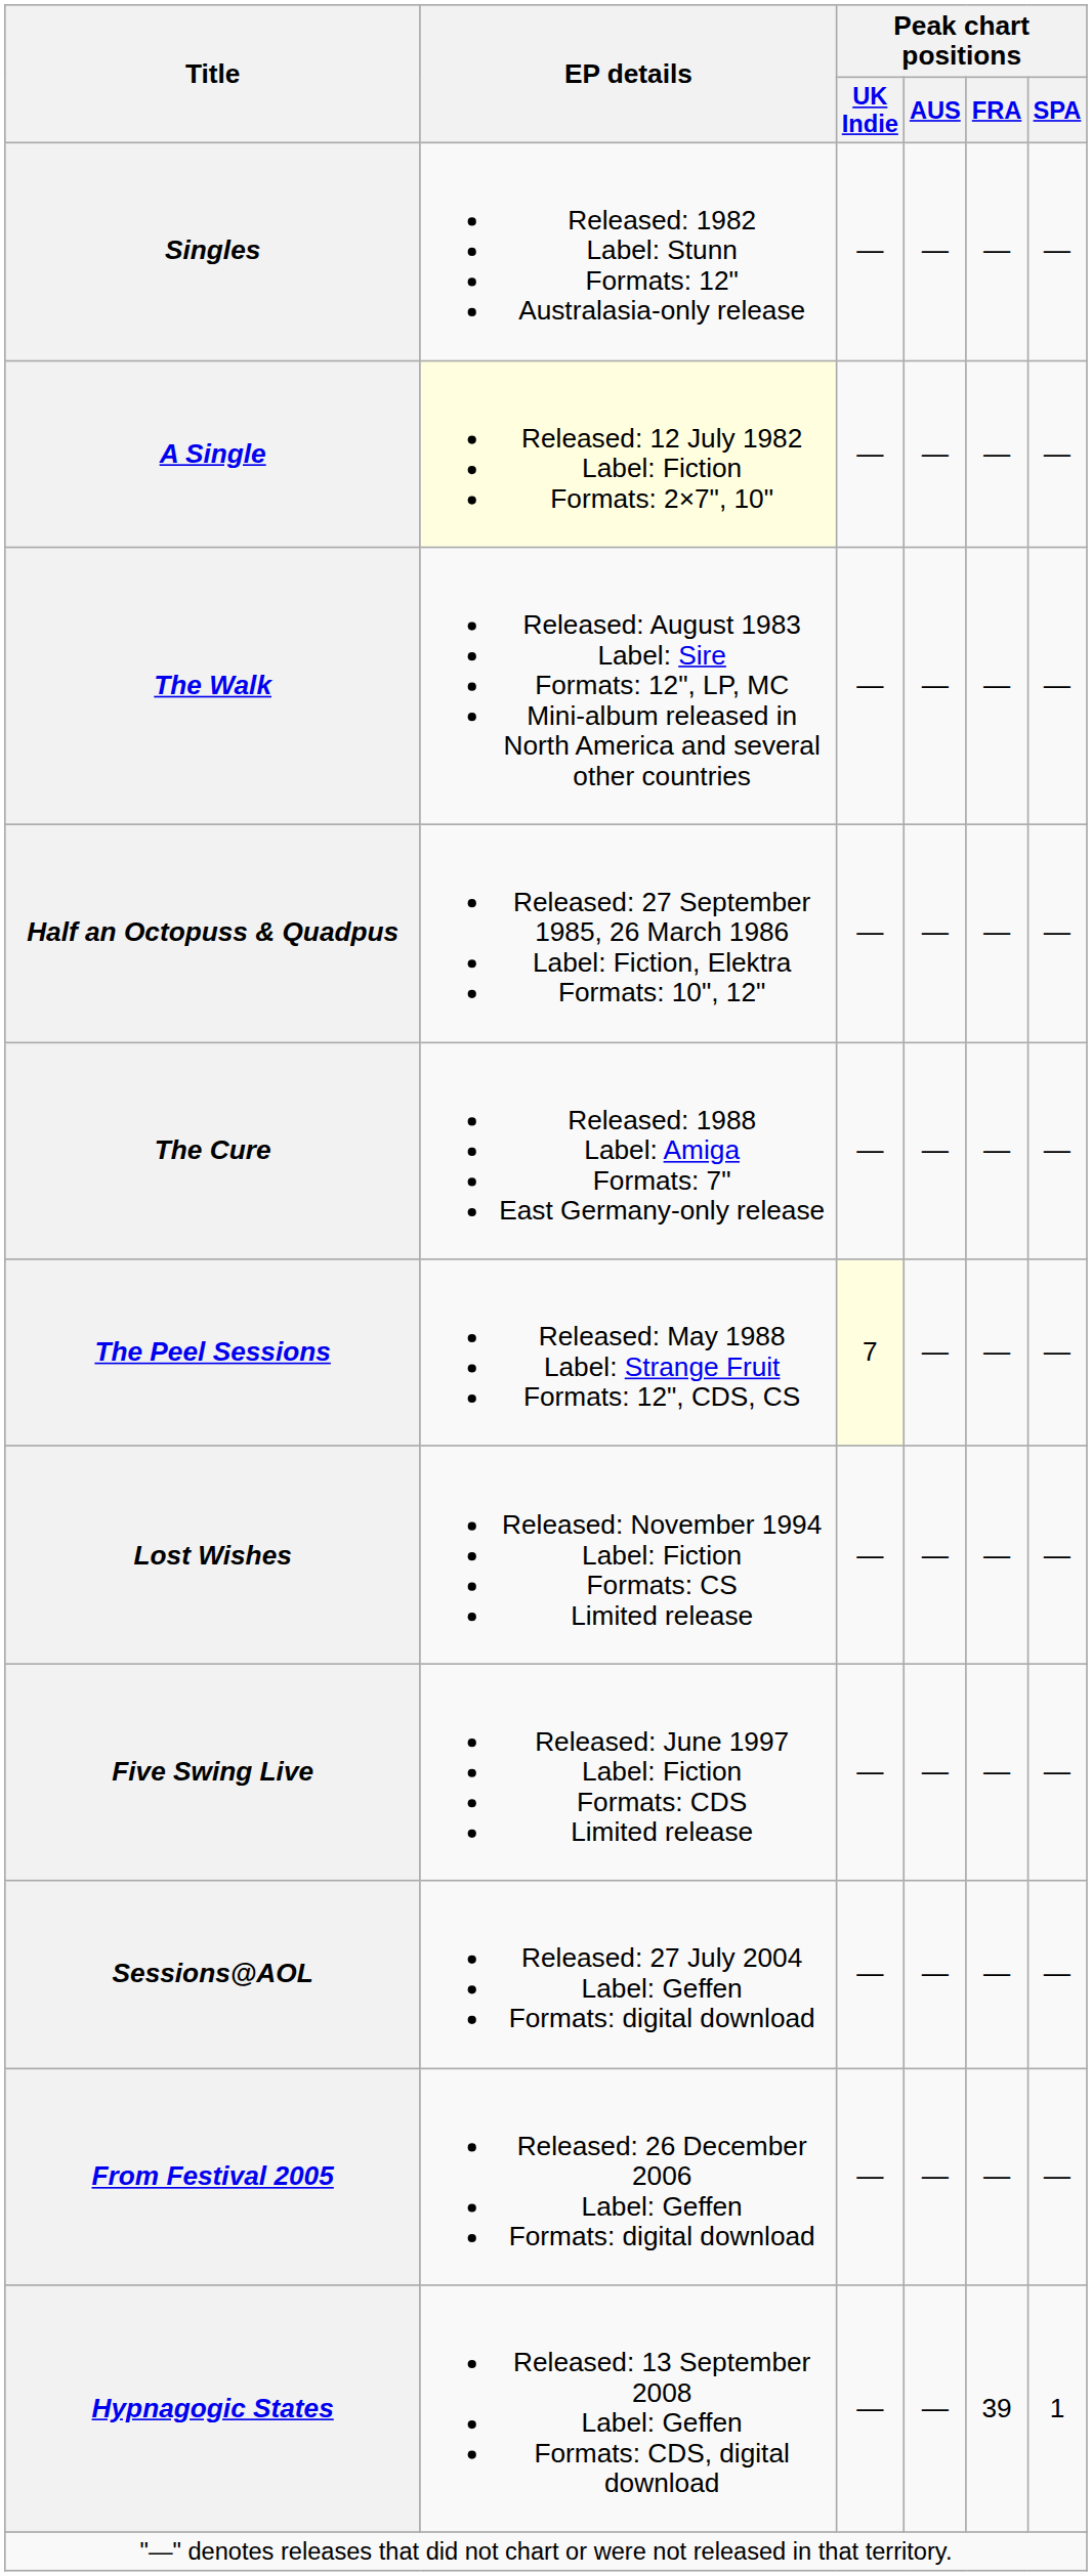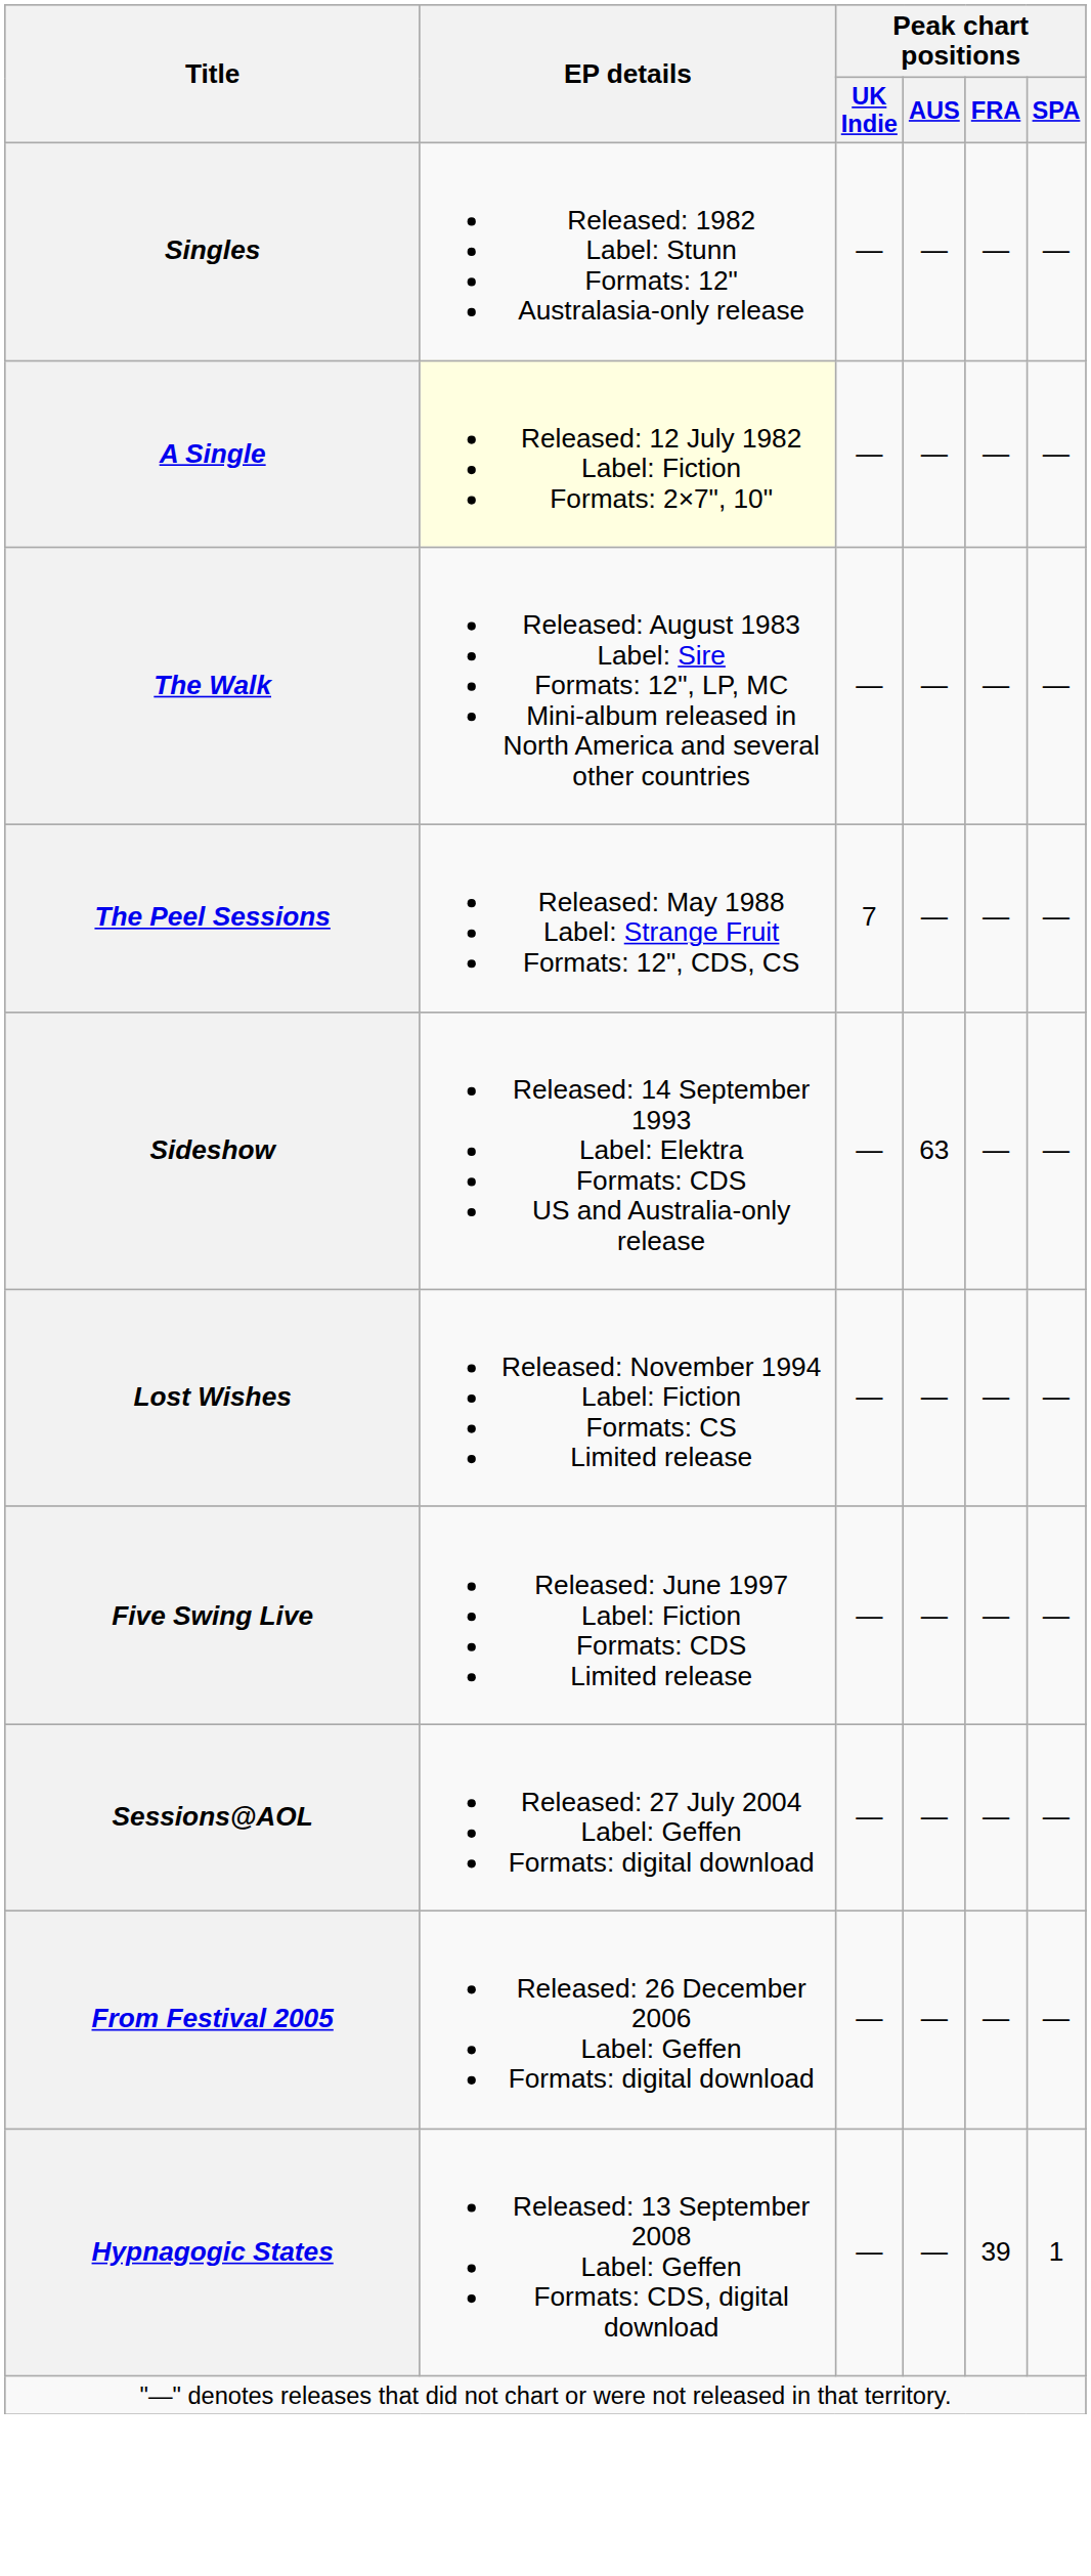- row: Half an Octopuss & Quadpus | Released: 27 September 1985, 26 March 1986 Label: Fiction, Elektra Formats: 10", 12" | — | — | — | —
- row: The Cure | Released: 1988 Label: Amiga Formats: 7" East Germany-only release | — | — | — | —
The Peel Sessions | Peak chart positions / UK Indie: lightyellow background -> no background
+ row: Sideshow | Released: 14 September 1993 Label: Elektra Formats: CDS US and Australia-only release | — | 63 | — | —
